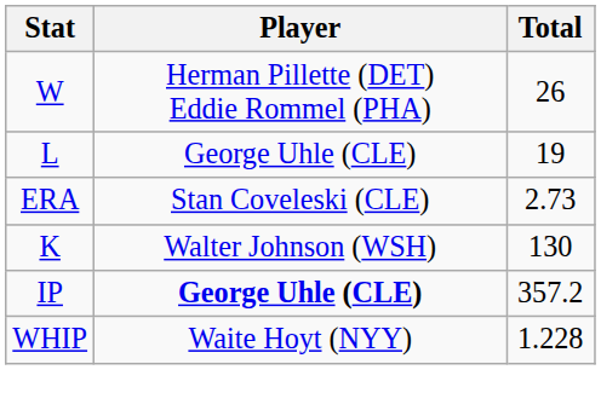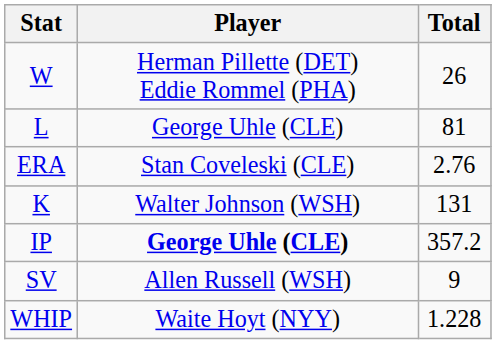L | Total: 19 -> 81
ERA | Total: 2.73 -> 2.76
K | Total: 130 -> 131
+ row: SV | Allen Russell (WSH) | 9
